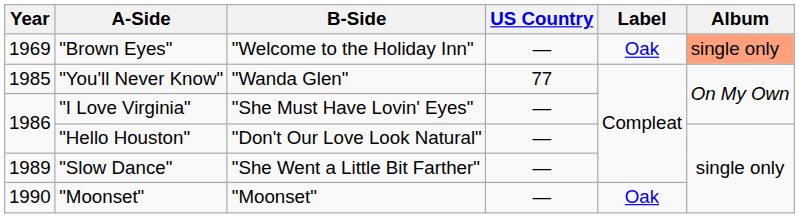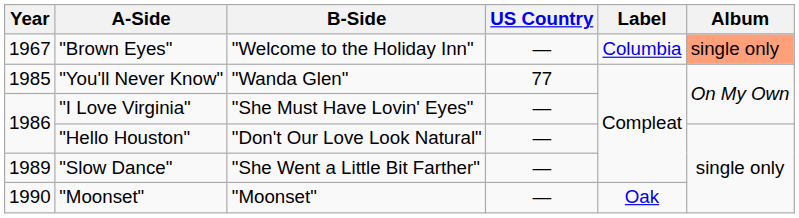"Brown Eyes" | Year: 1969 -> 1967
"Brown Eyes" | Label: Oak -> Columbia
